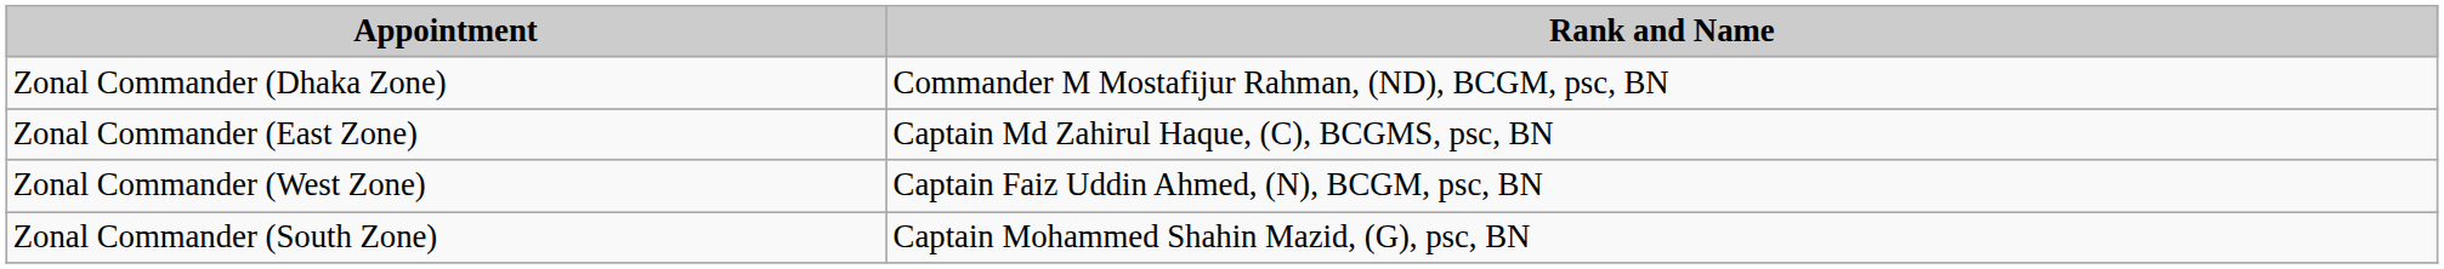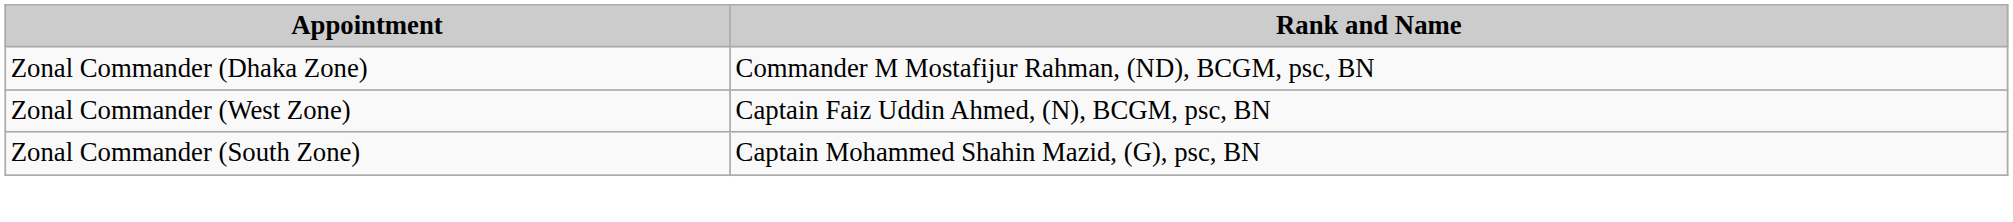- row: Zonal Commander (East Zone) | Captain Md Zahirul Haque, (C), BCGMS, psc, BN
